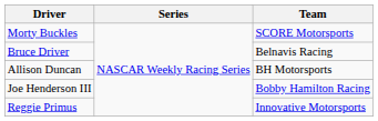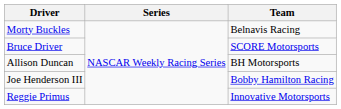Morty Buckles | Team: SCORE Motorsports -> Belnavis Racing
Bruce Driver | Team: Belnavis Racing -> SCORE Motorsports
